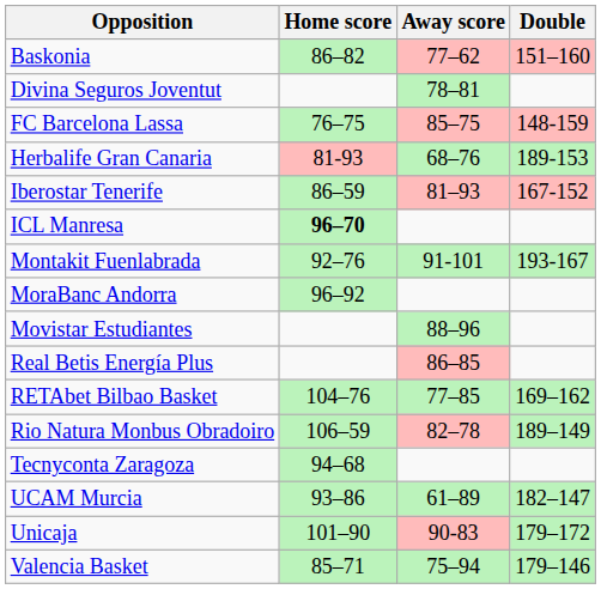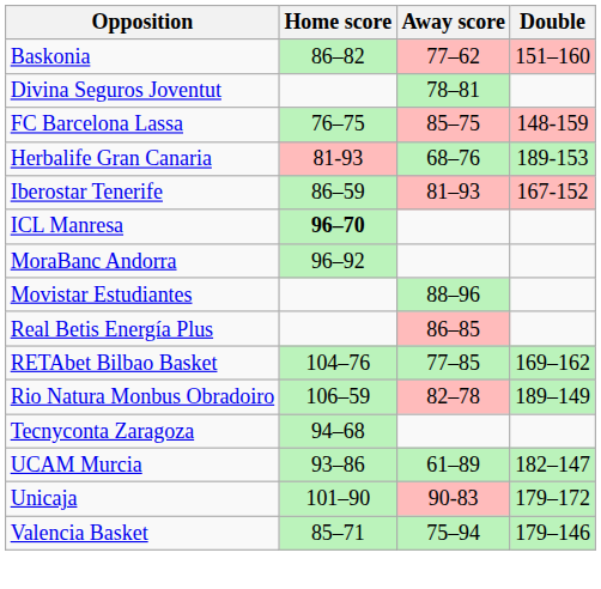- row: Montakit Fuenlabrada | 92–76 | 91-101 | 193-167
